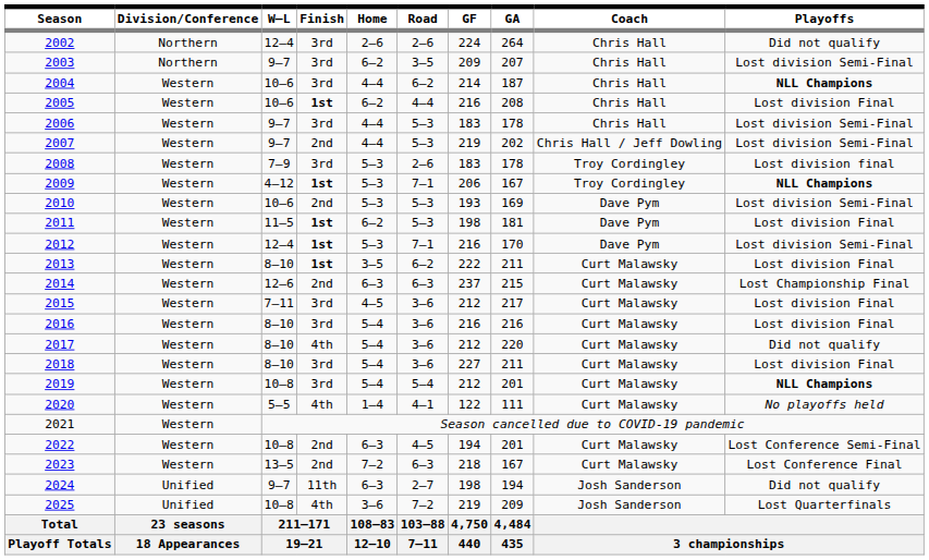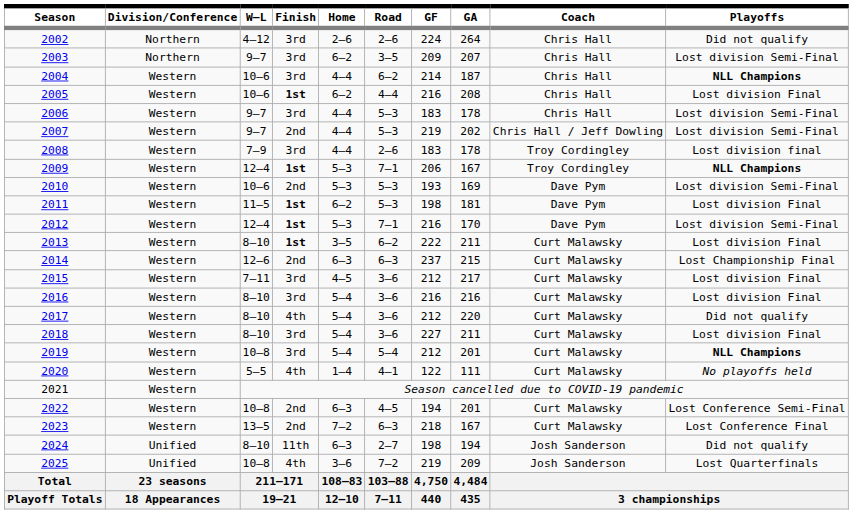2002 | W–L: 12–4 -> 4–12
2008 | Home: 5–3 -> 4–4
2009 | W–L: 4–12 -> 12–4
2024 | W–L: 9–7 -> 8–10
